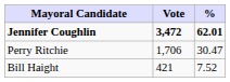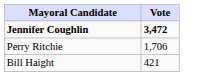- column: % | 62.01 | 30.47 | 7.52
